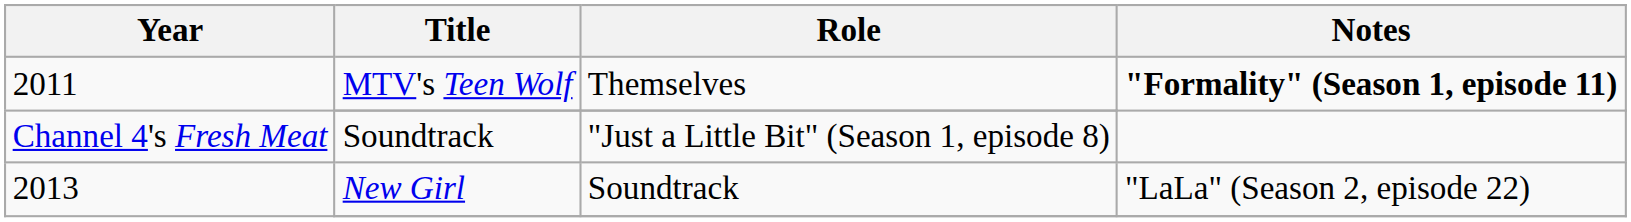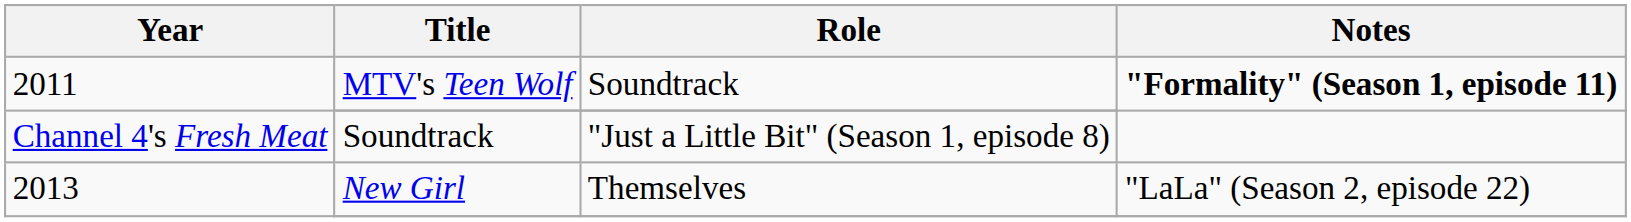MTV's Teen Wolf | Role: Themselves -> Soundtrack
New Girl | Role: Soundtrack -> Themselves
